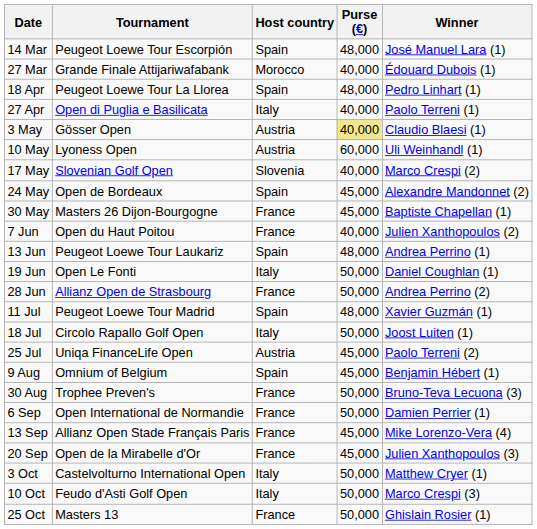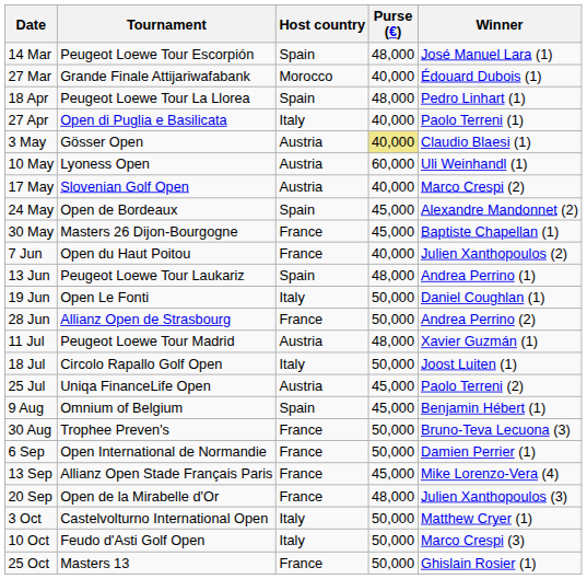17 May | Host country: Slovenia -> Austria
11 Jul | Host country: Spain -> Austria
20 Sep | Purse (€): 45,000 -> 48,000
